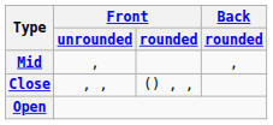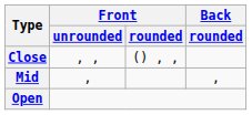rows swapped: Close <-> Mid
